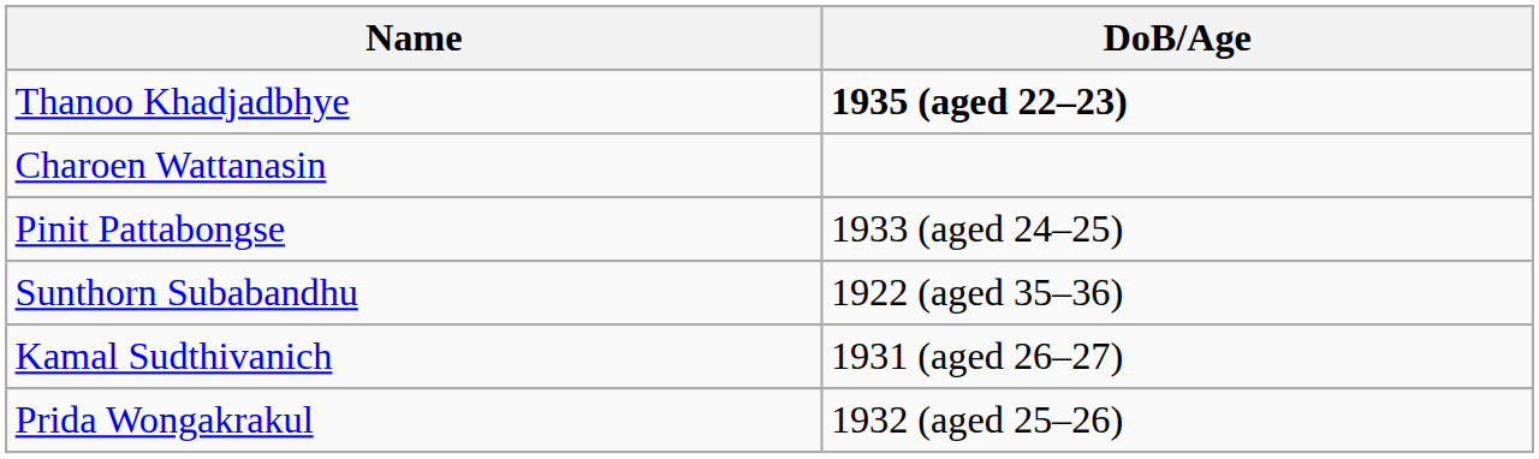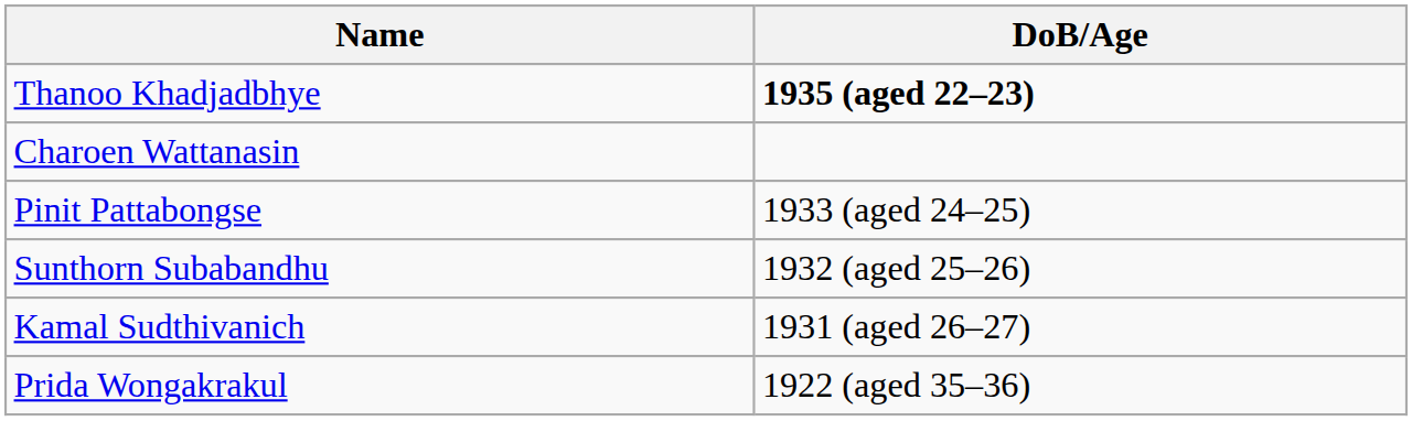Sunthorn Subabandhu | DoB/Age: 1922 (aged 35–36) -> 1932 (aged 25–26)
Prida Wongakrakul | DoB/Age: 1932 (aged 25–26) -> 1922 (aged 35–36)
